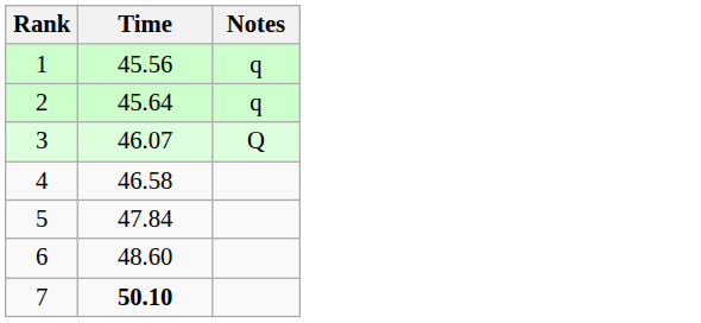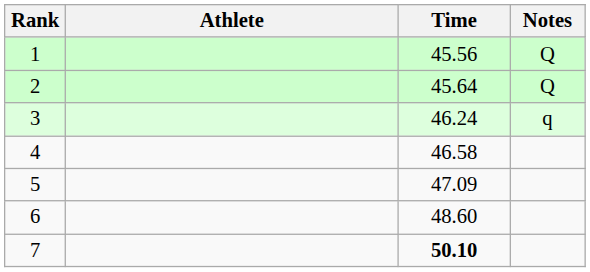+ column: Athlete
1 | Notes: q -> Q
2 | Notes: q -> Q
3 | Time: 46.07 -> 46.24
3 | Notes: Q -> q
5 | Time: 47.84 -> 47.09
